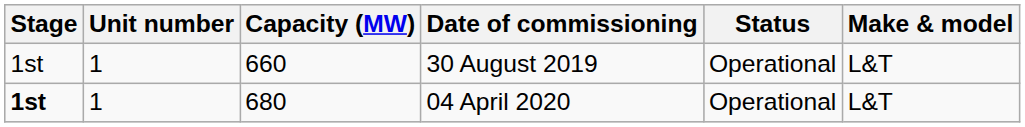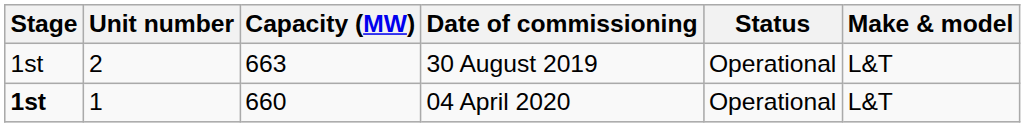30 August 2019 | Unit number: 1 -> 2
30 August 2019 | Capacity (MW): 660 -> 663
04 April 2020 | Capacity (MW): 680 -> 660
